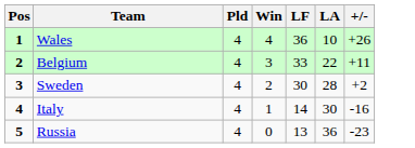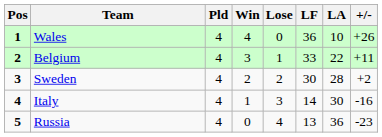+ column: Lose | 0 | 1 | 2 | 3 | 4
